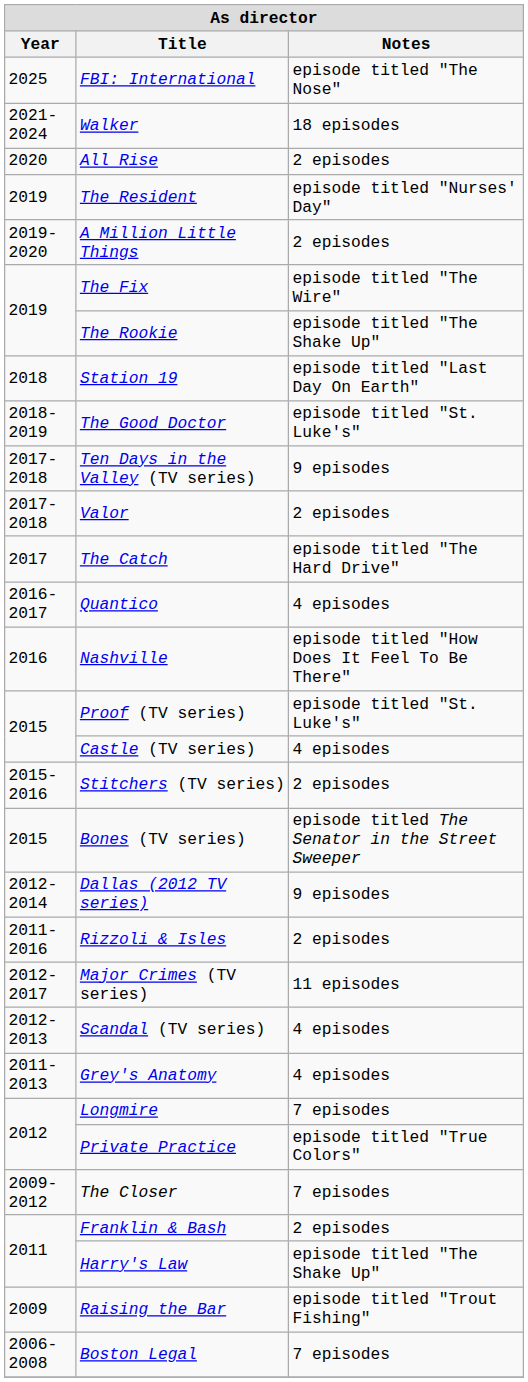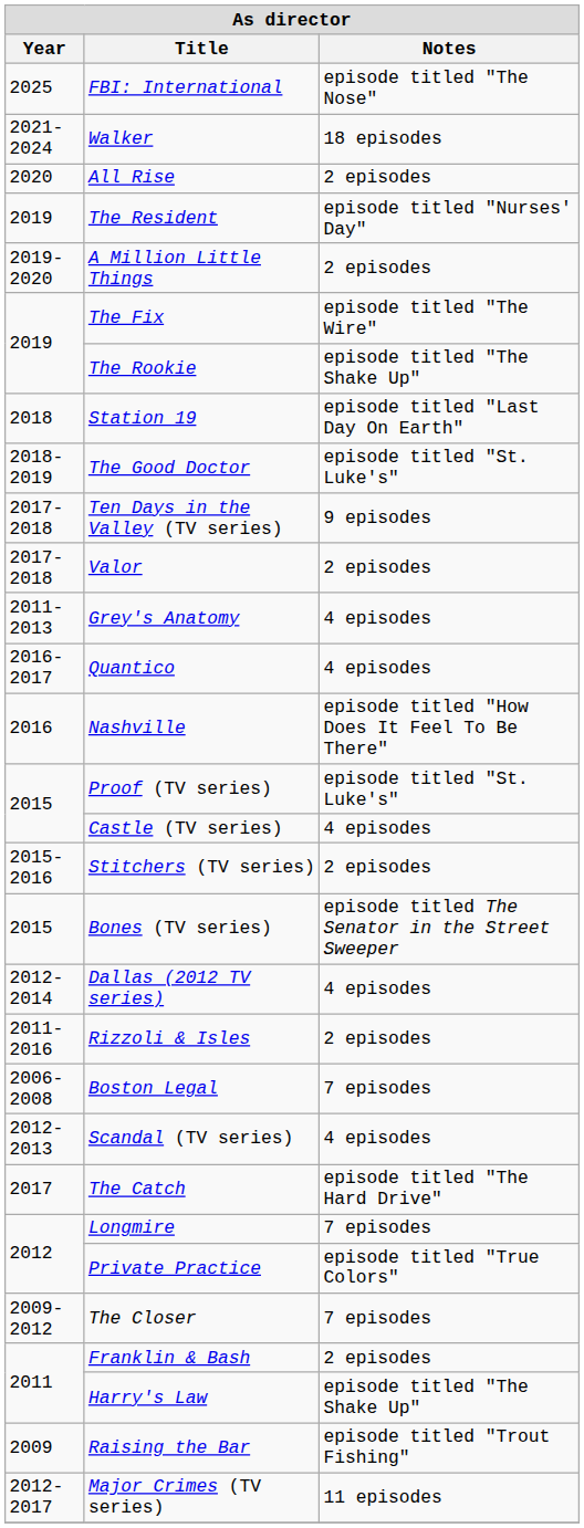rows swapped: The Catch <-> Grey's Anatomy
Dallas (2012 TV series) | Notes: 9 episodes -> 4 episodes
rows swapped: Major Crimes (TV series) <-> Boston Legal
